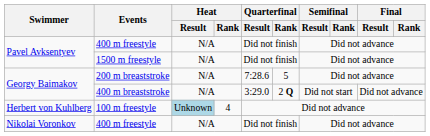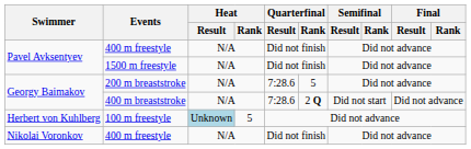400 m breaststroke | Quarterfinal / Result: 3:29.0 -> 7:28.6
100 m freestyle | Heat / Rank: 4 -> 5
